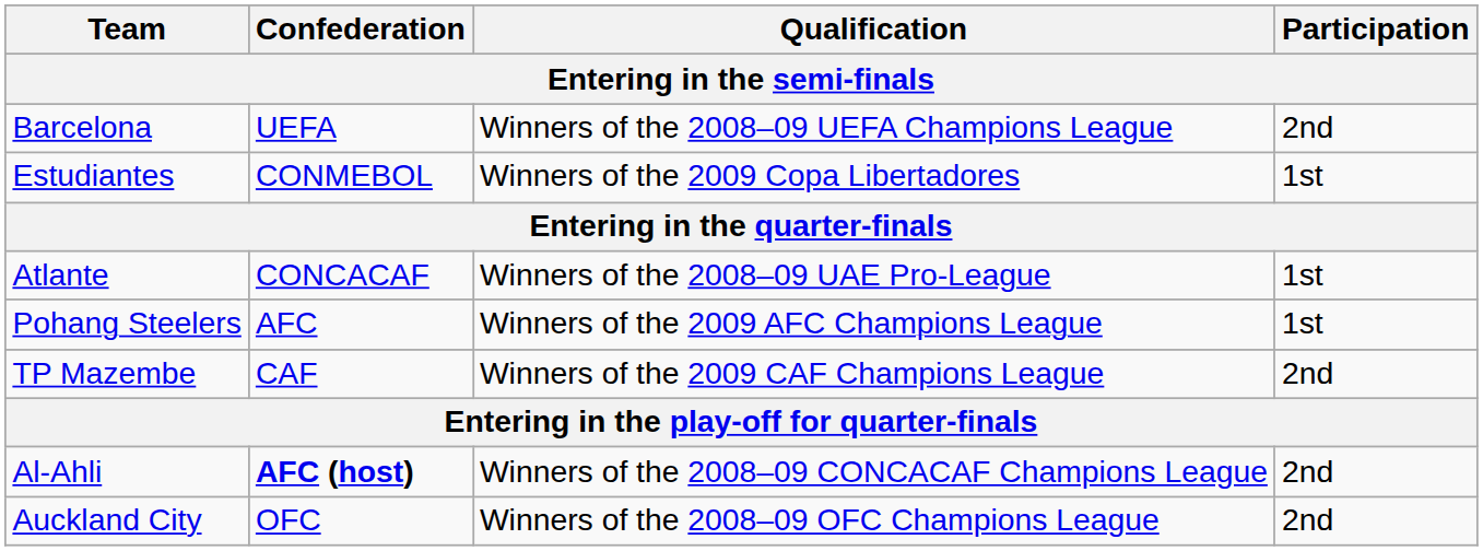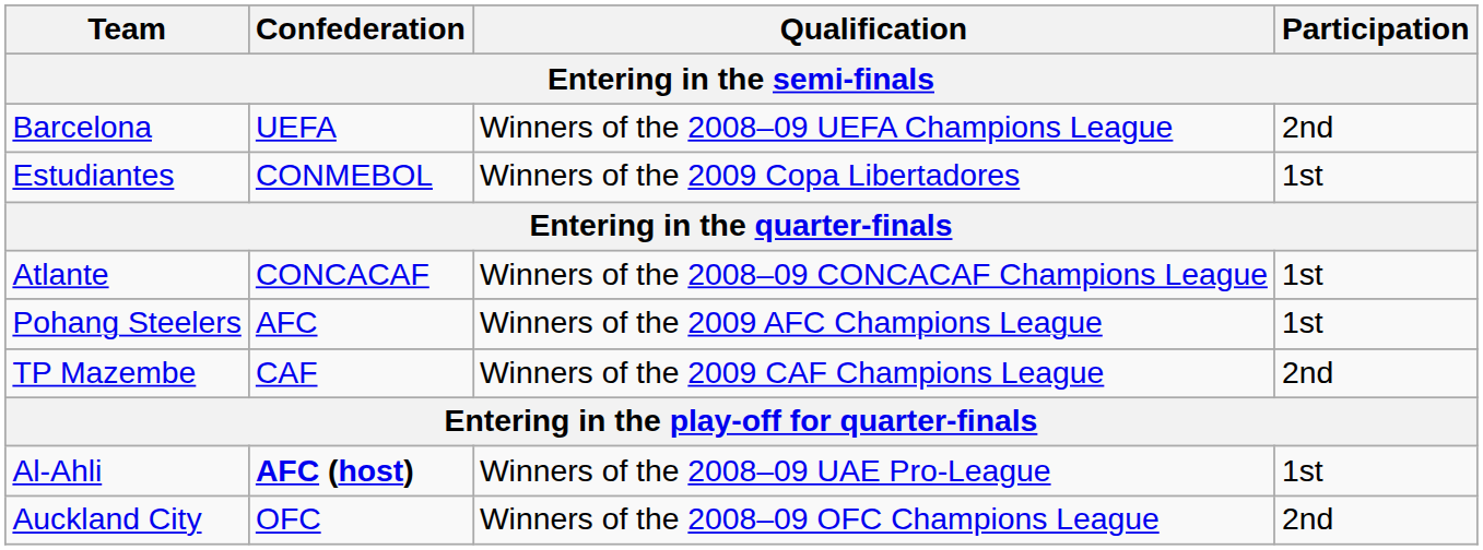Atlante | Qualification: Winners of the 2008–09 UAE Pro-League -> Winners of the 2008–09 CONCACAF Champions League
Al-Ahli | Qualification: Winners of the 2008–09 CONCACAF Champions League -> Winners of the 2008–09 UAE Pro-League
Al-Ahli | Participation: 2nd -> 1st
